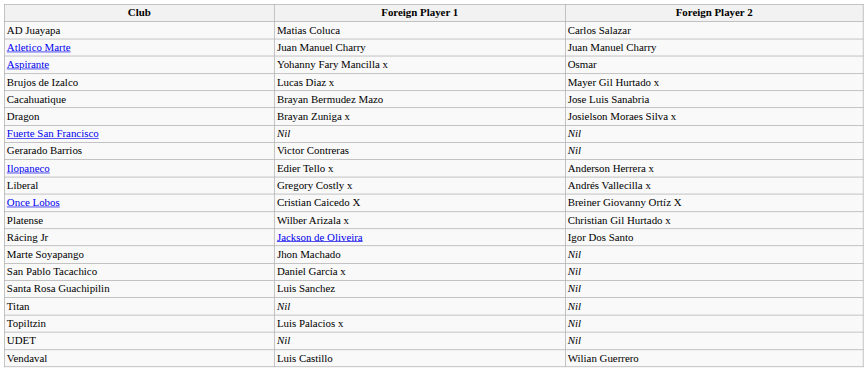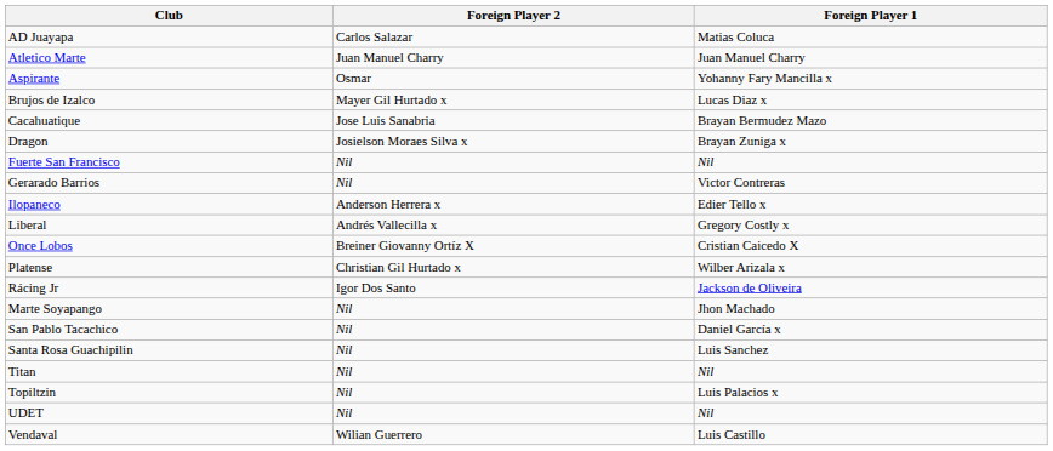columns swapped: Foreign Player 1 <-> Foreign Player 2
